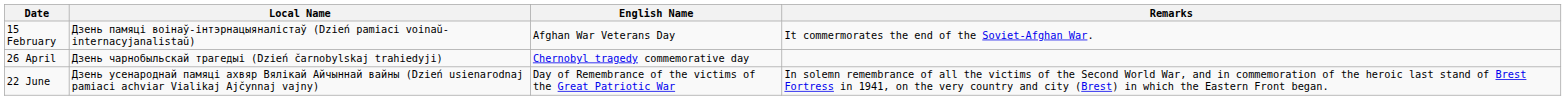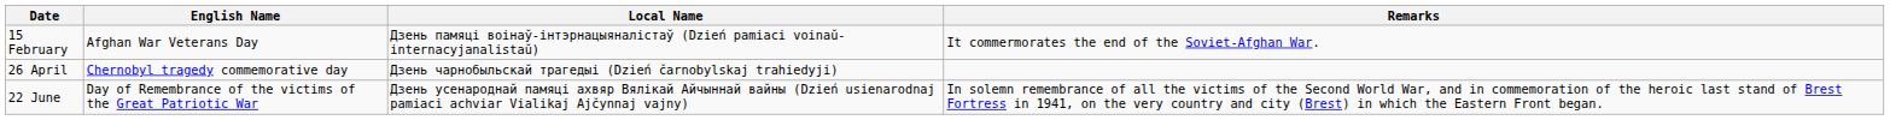columns swapped: English Name <-> Local Name
